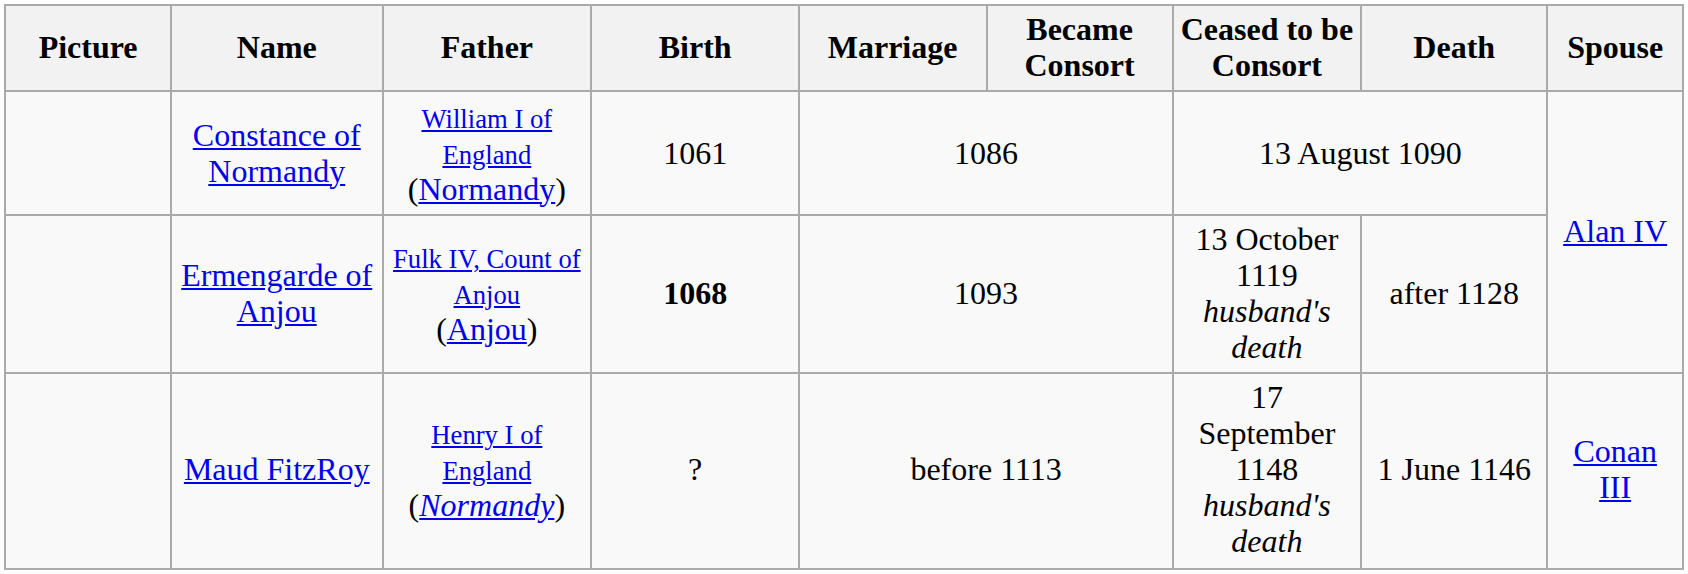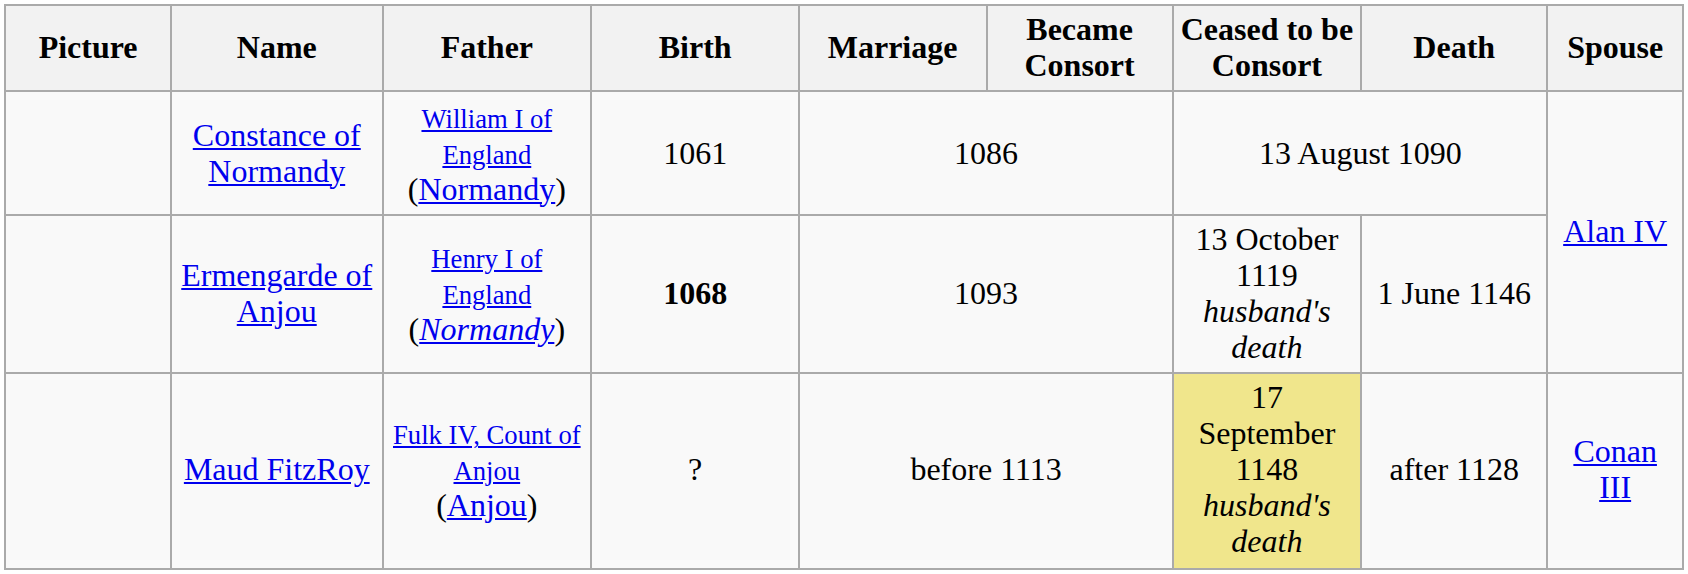Ermengarde of Anjou | Father: Fulk IV, Count of Anjou (Anjou) -> Henry I of England (Normandy)
Ermengarde of Anjou | Death: after 1128 -> 1 June 1146
Maud FitzRoy | Father: Henry I of England (Normandy) -> Fulk IV, Count of Anjou (Anjou)
Maud FitzRoy | Ceased to be Consort: no background -> khaki background
Maud FitzRoy | Death: 1 June 1146 -> after 1128
